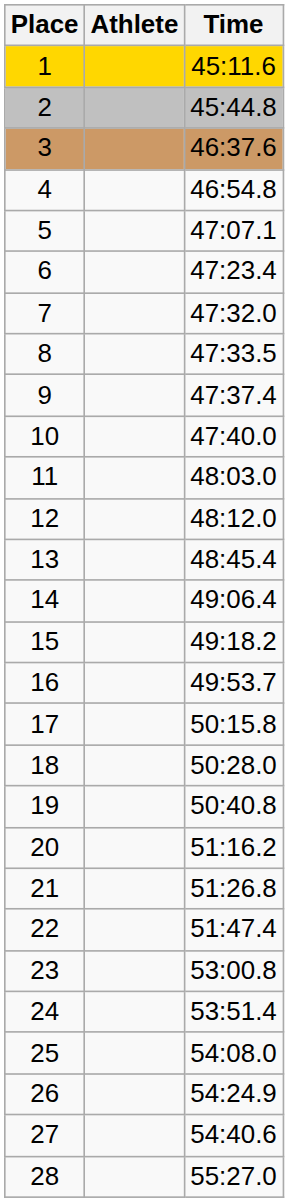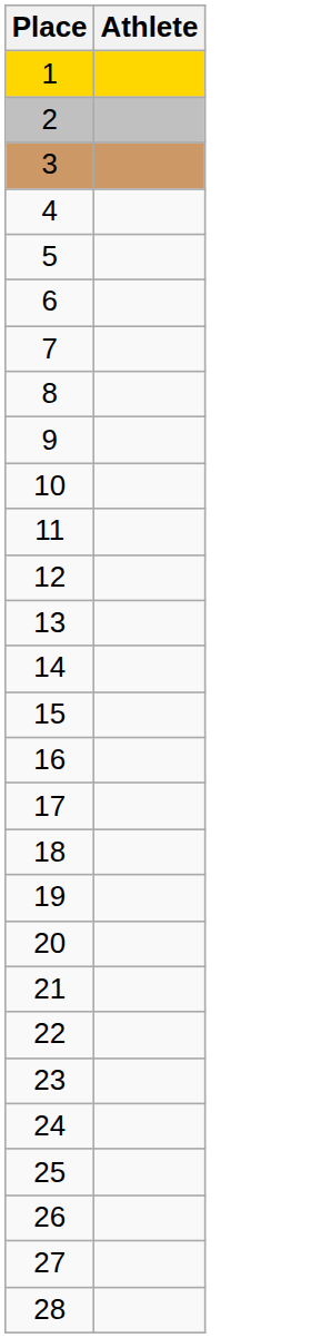- column: Time | 45:11.6 | 45:44.8 | 46:37.6 | 46:54.8 | 47:07.1 | 47:23.4 | 47:32.0 | 47:33.5 | 47:37.4 | 47:40.0 | 48:03.0 | 48:12.0 | 48:45.4 | 49:06.4 | 49:18.2 | 49:53.7 | 50:15.8 | 50:28.0 | 50:40.8 | 51:16.2 | 51:26.8 | 51:47.4 | 53:00.8 | 53:51.4 | 54:08.0 | 54:24.9 | 54:40.6 | 55:27.0
